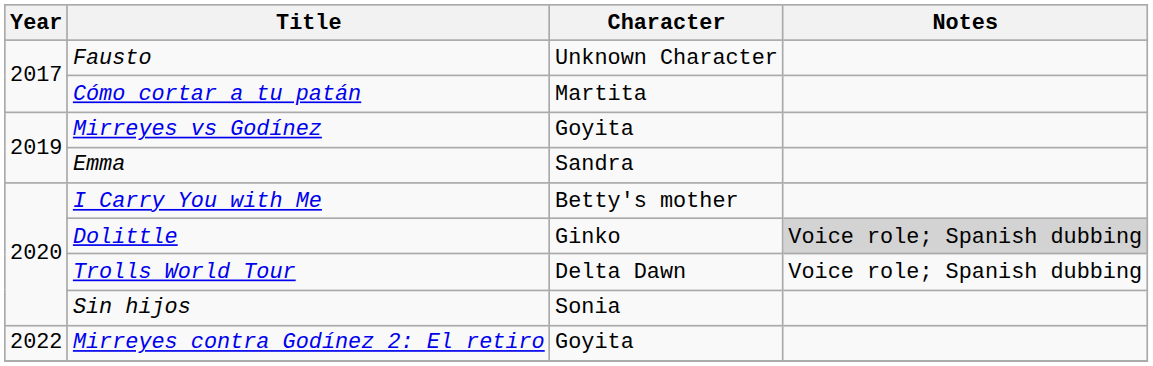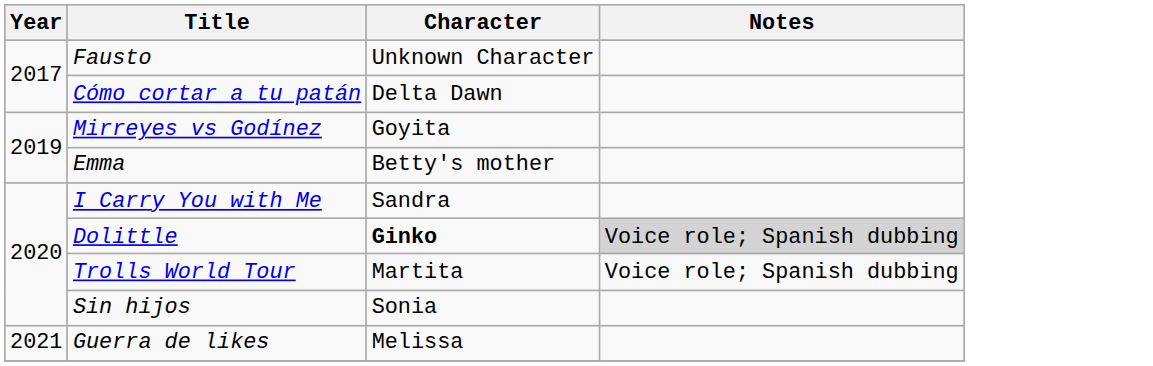Cómo cortar a tu patán | Character: Martita -> Delta Dawn
Emma | Character: Sandra -> Betty's mother
I Carry You with Me | Character: Betty's mother -> Sandra
Dolittle | Character: normal -> bold
Trolls World Tour | Character: Delta Dawn -> Martita
+ row: 2021 | Guerra de likes | Melissa
- row: 2022 | Mirreyes contra Godínez 2: El retiro | Goyita
